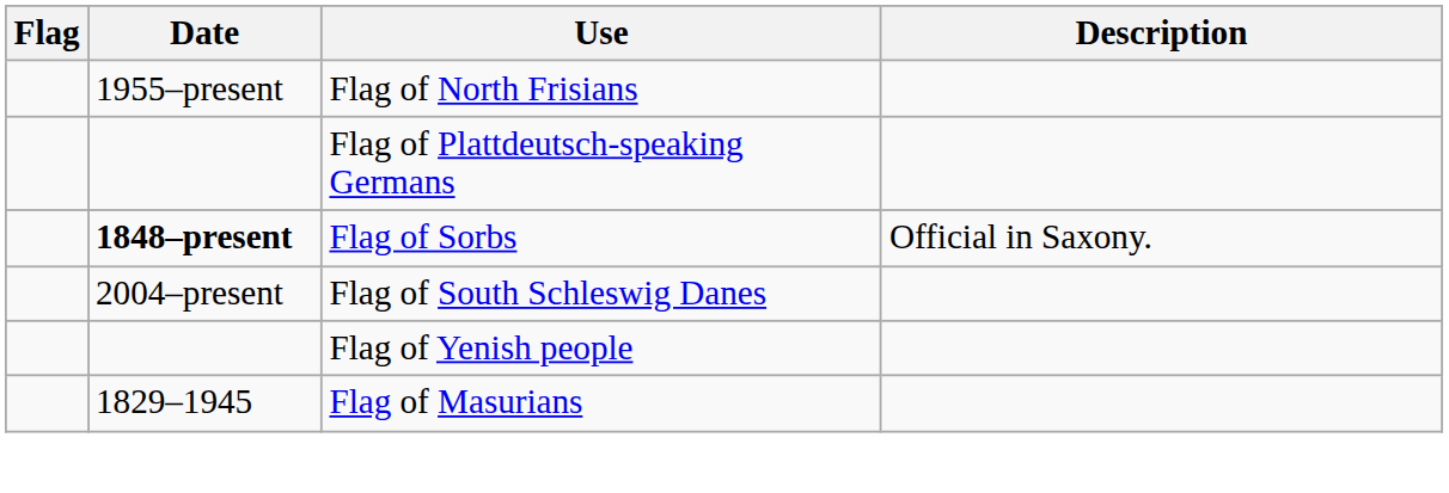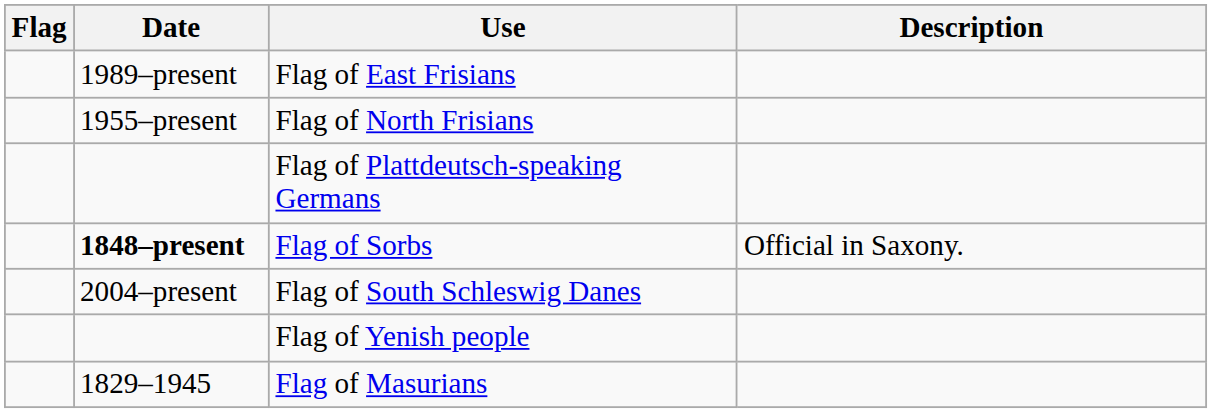+ row: 1989–present | Flag of East Frisians
